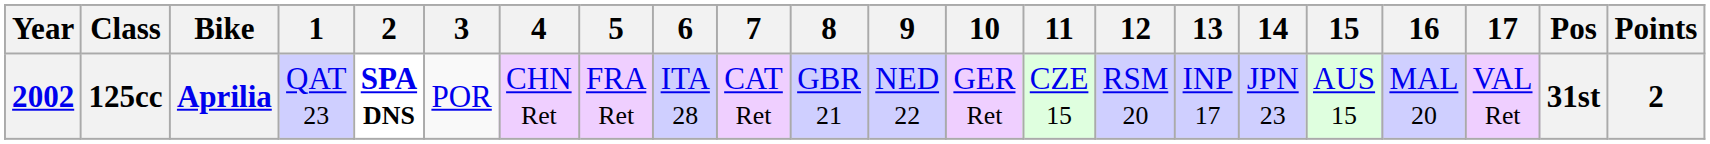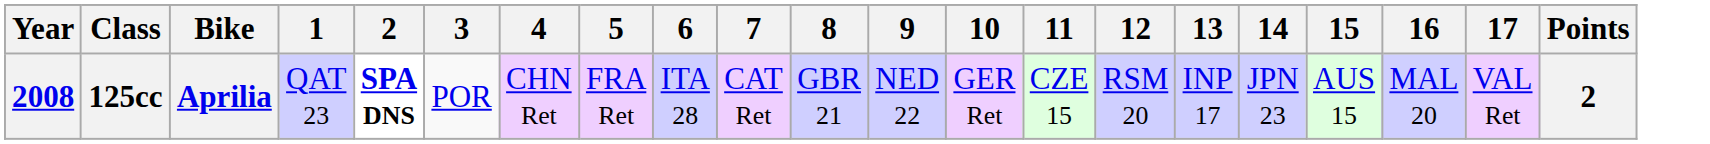- column: Pos | 31st
125cc | Year: 2002 -> 2008
